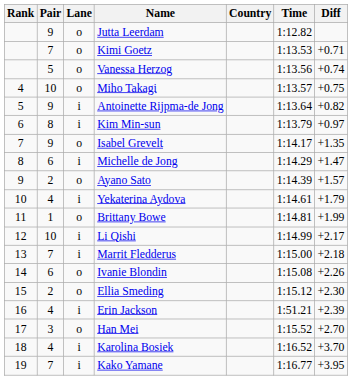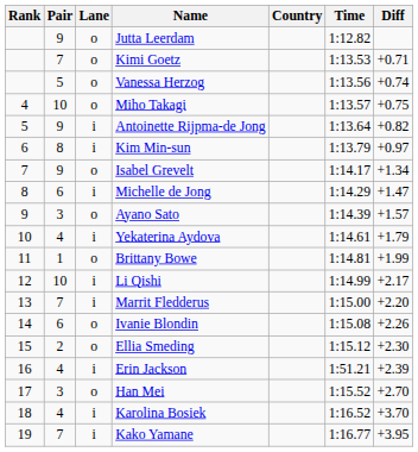Isabel Grevelt | Diff: +1.35 -> +1.34
Ayano Sato | Pair: 2 -> 3
Marrit Fledderus | Diff: +2.18 -> +2.20
